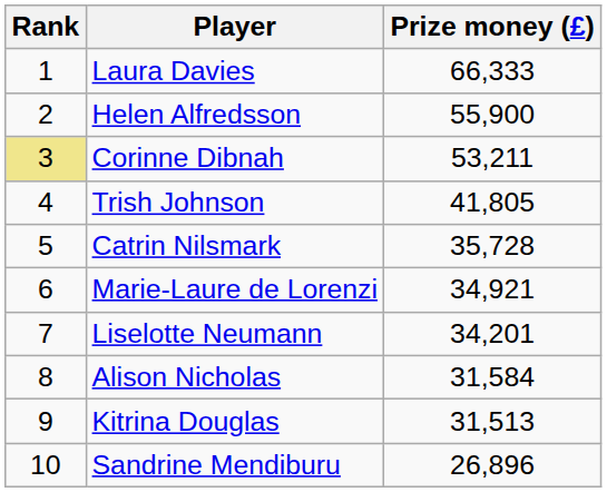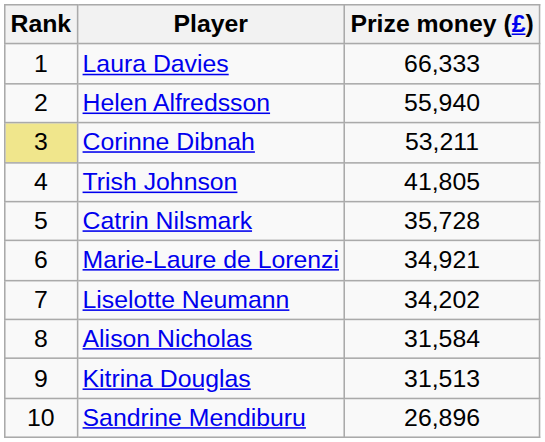Helen Alfredsson | Prize money (£): 55,900 -> 55,940
Liselotte Neumann | Prize money (£): 34,201 -> 34,202
